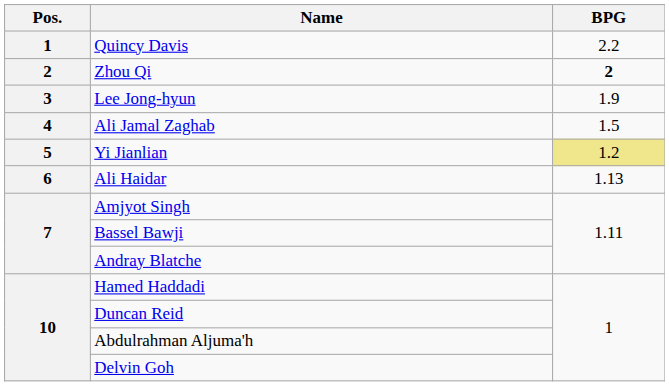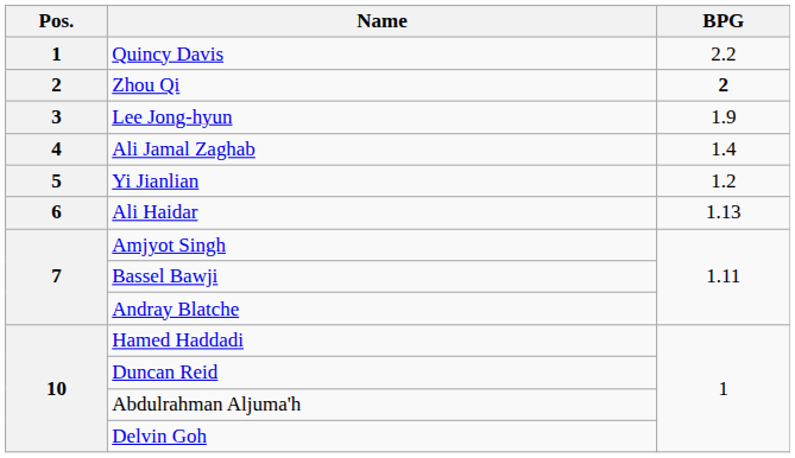Ali Jamal Zaghab | BPG: 1.5 -> 1.4
Yi Jianlian | BPG: khaki background -> no background
